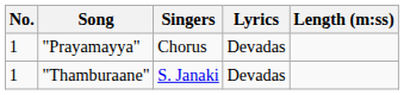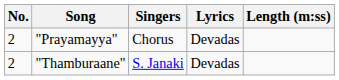"Prayamayya" | No.: 1 -> 2
"Thamburaane" | No.: 1 -> 2
